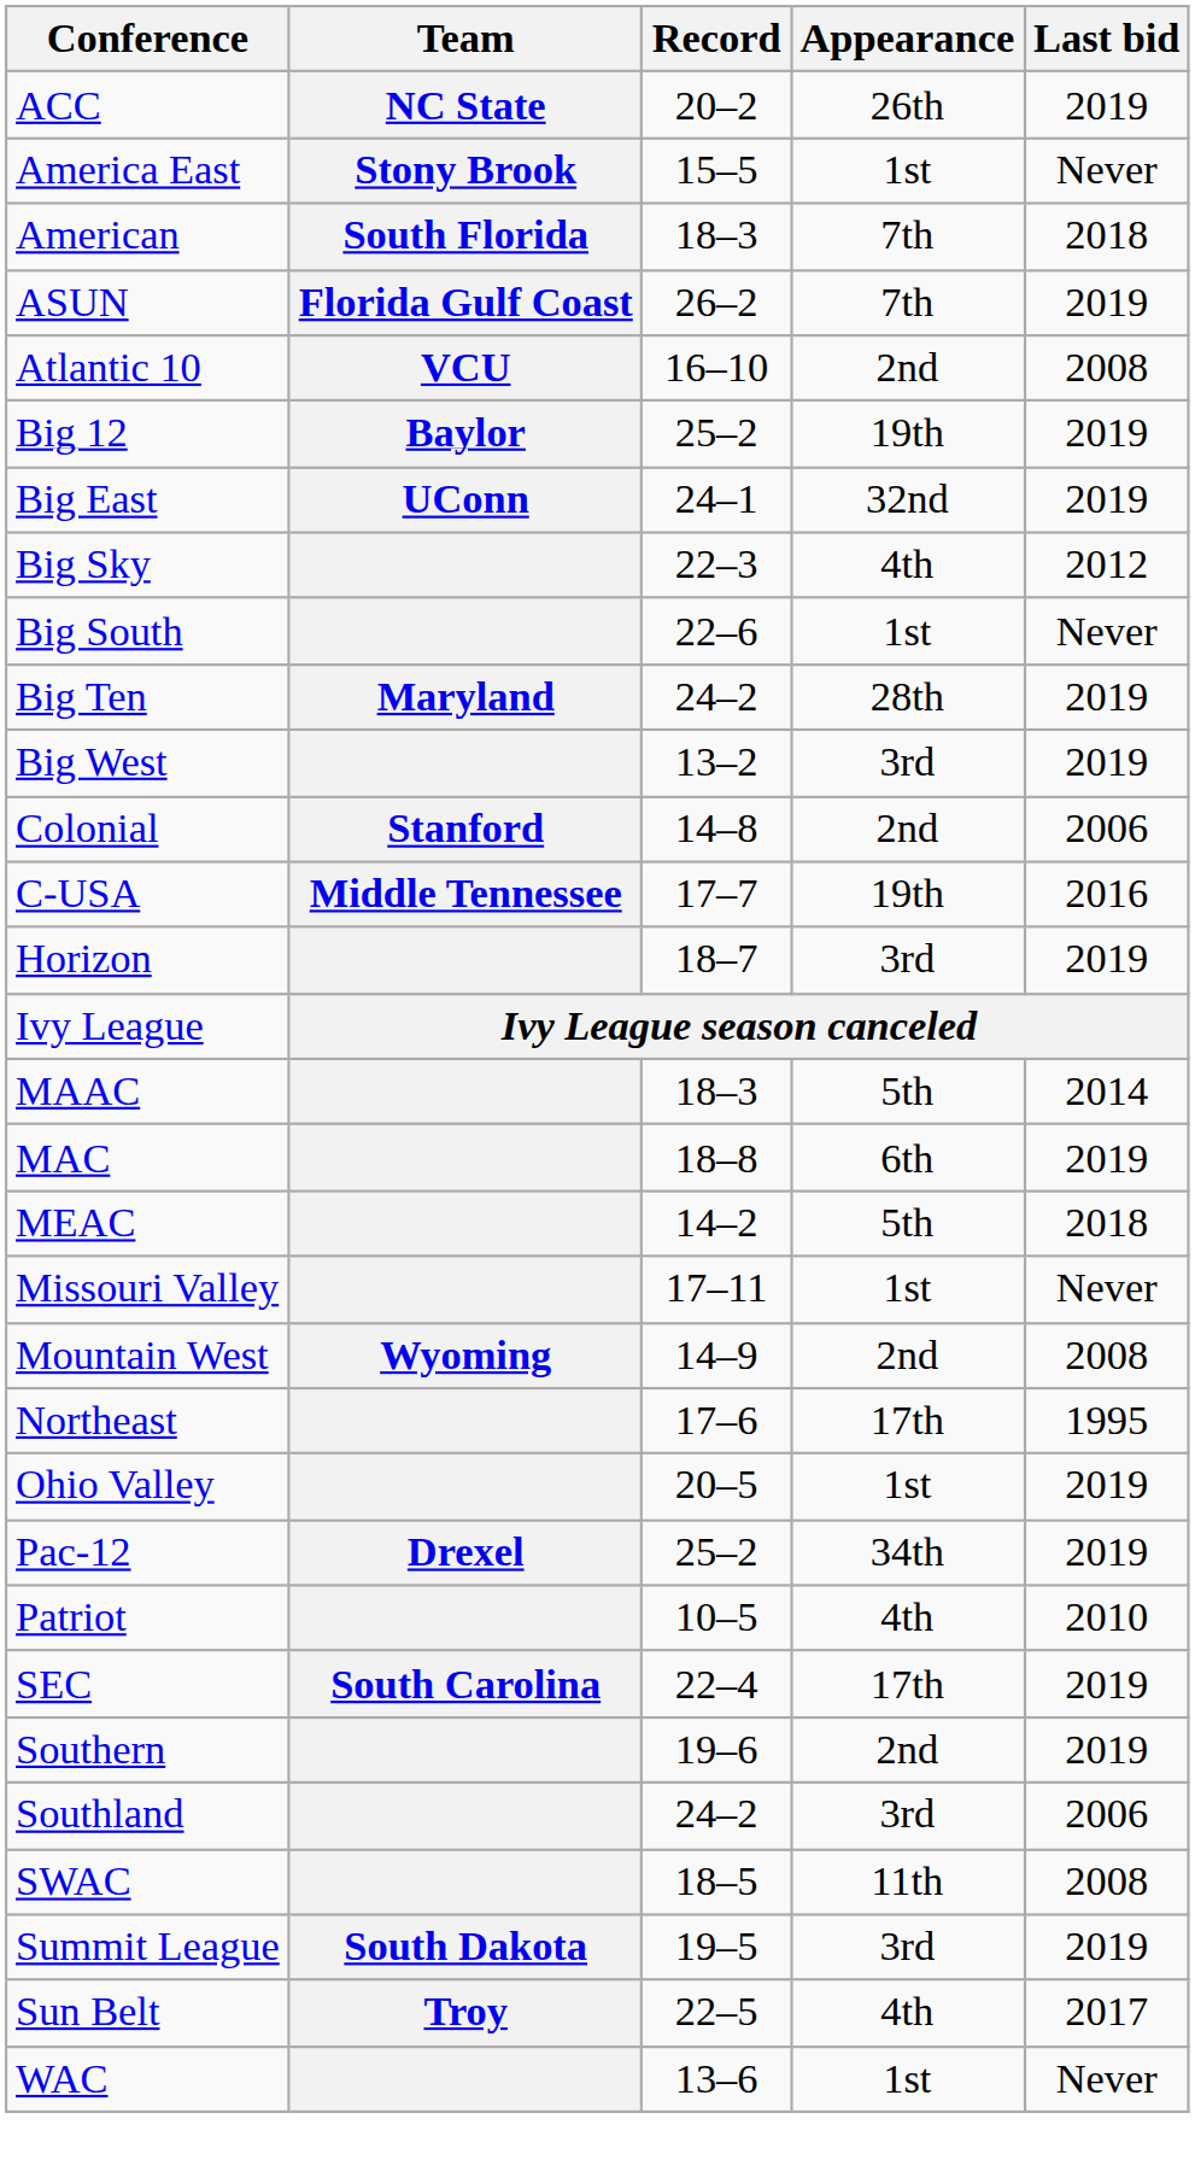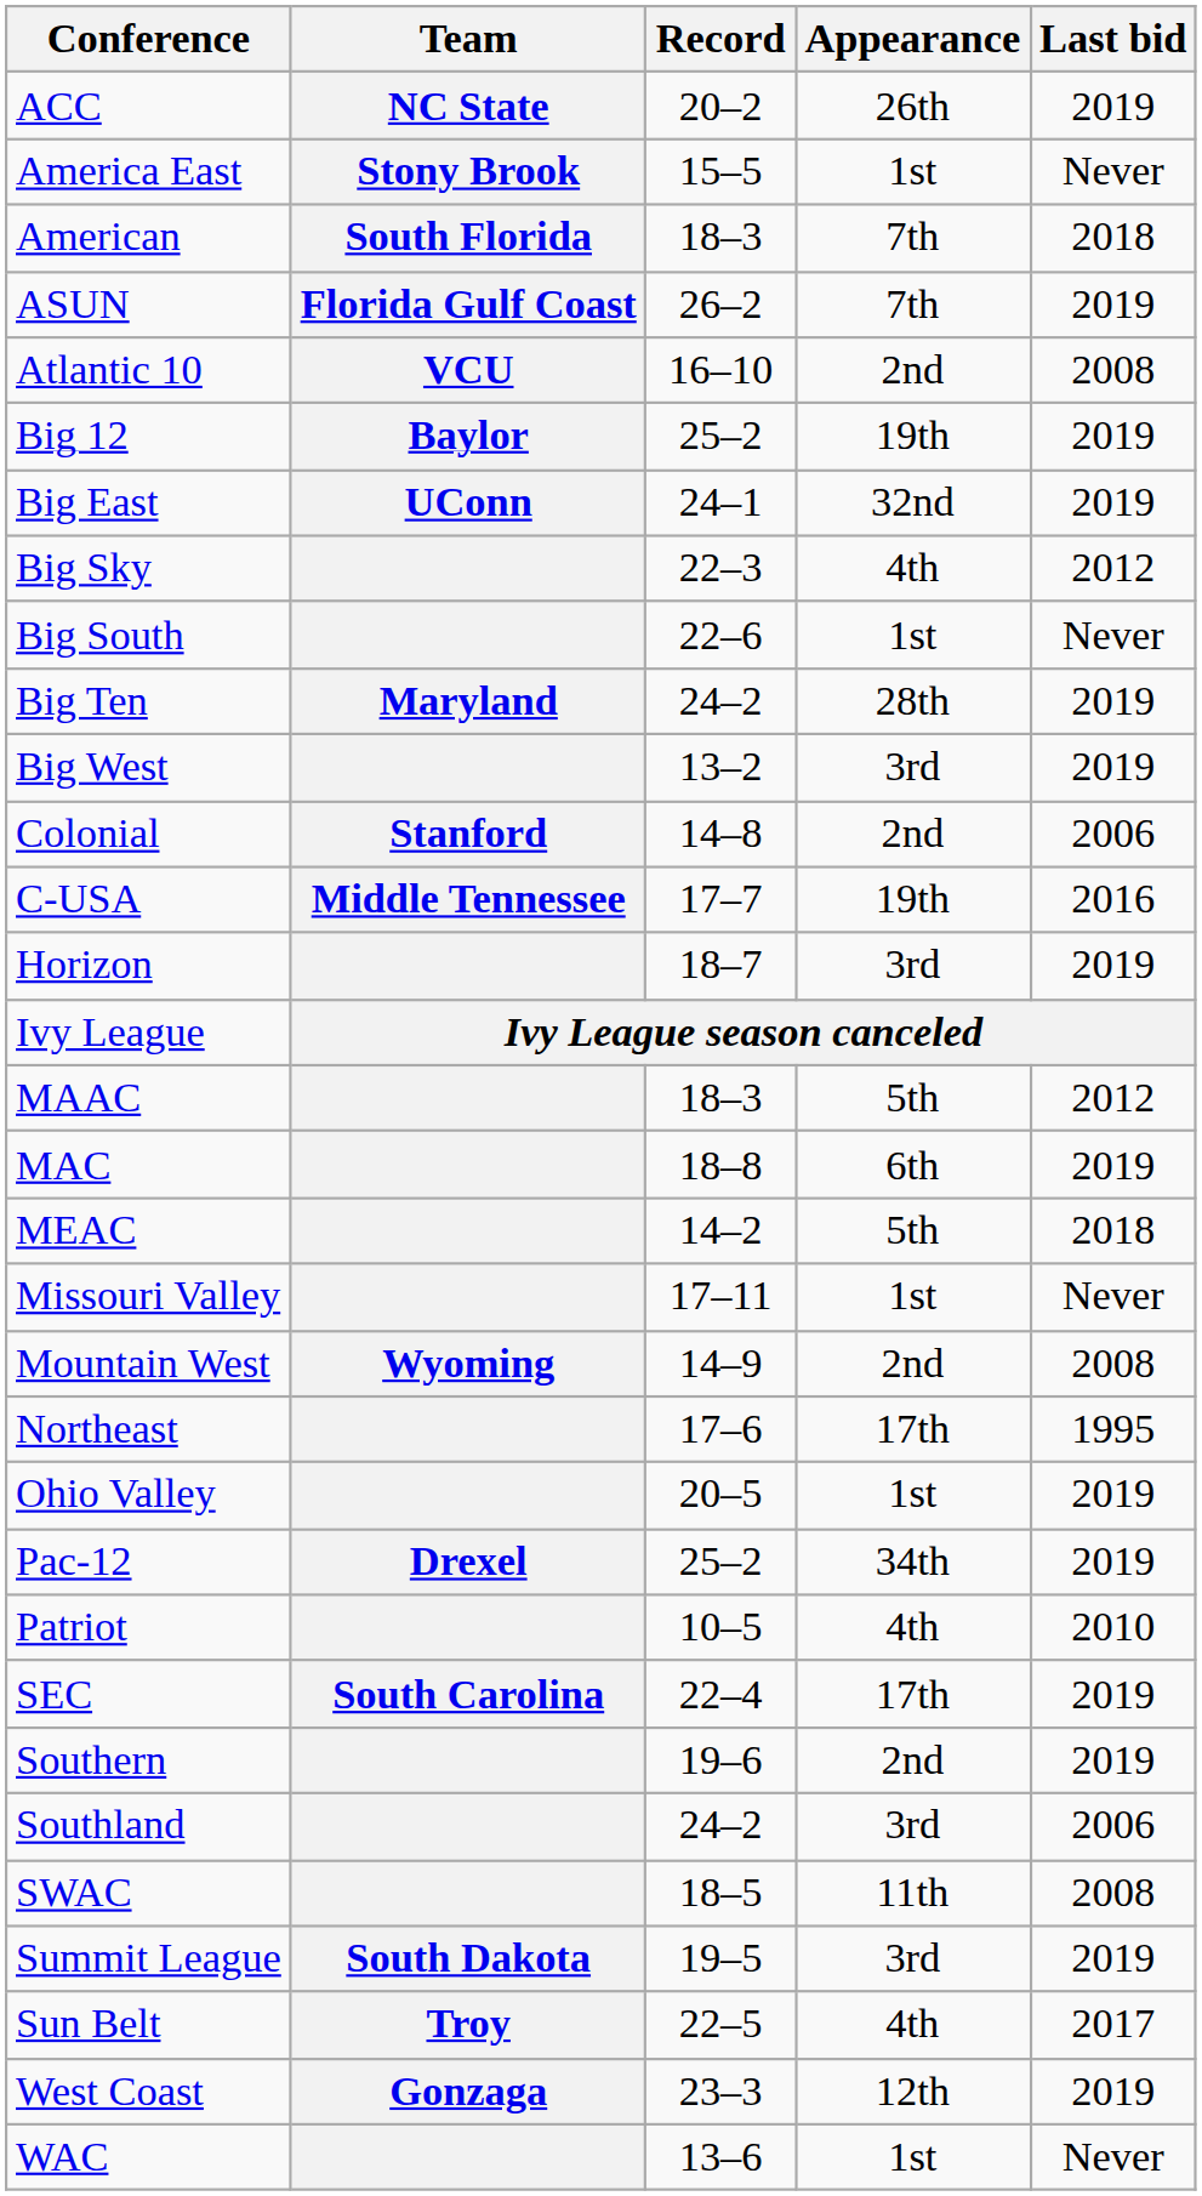MAAC | Last bid: 2014 -> 2012
+ row: West Coast | Gonzaga | 23–3 | 12th | 2019
